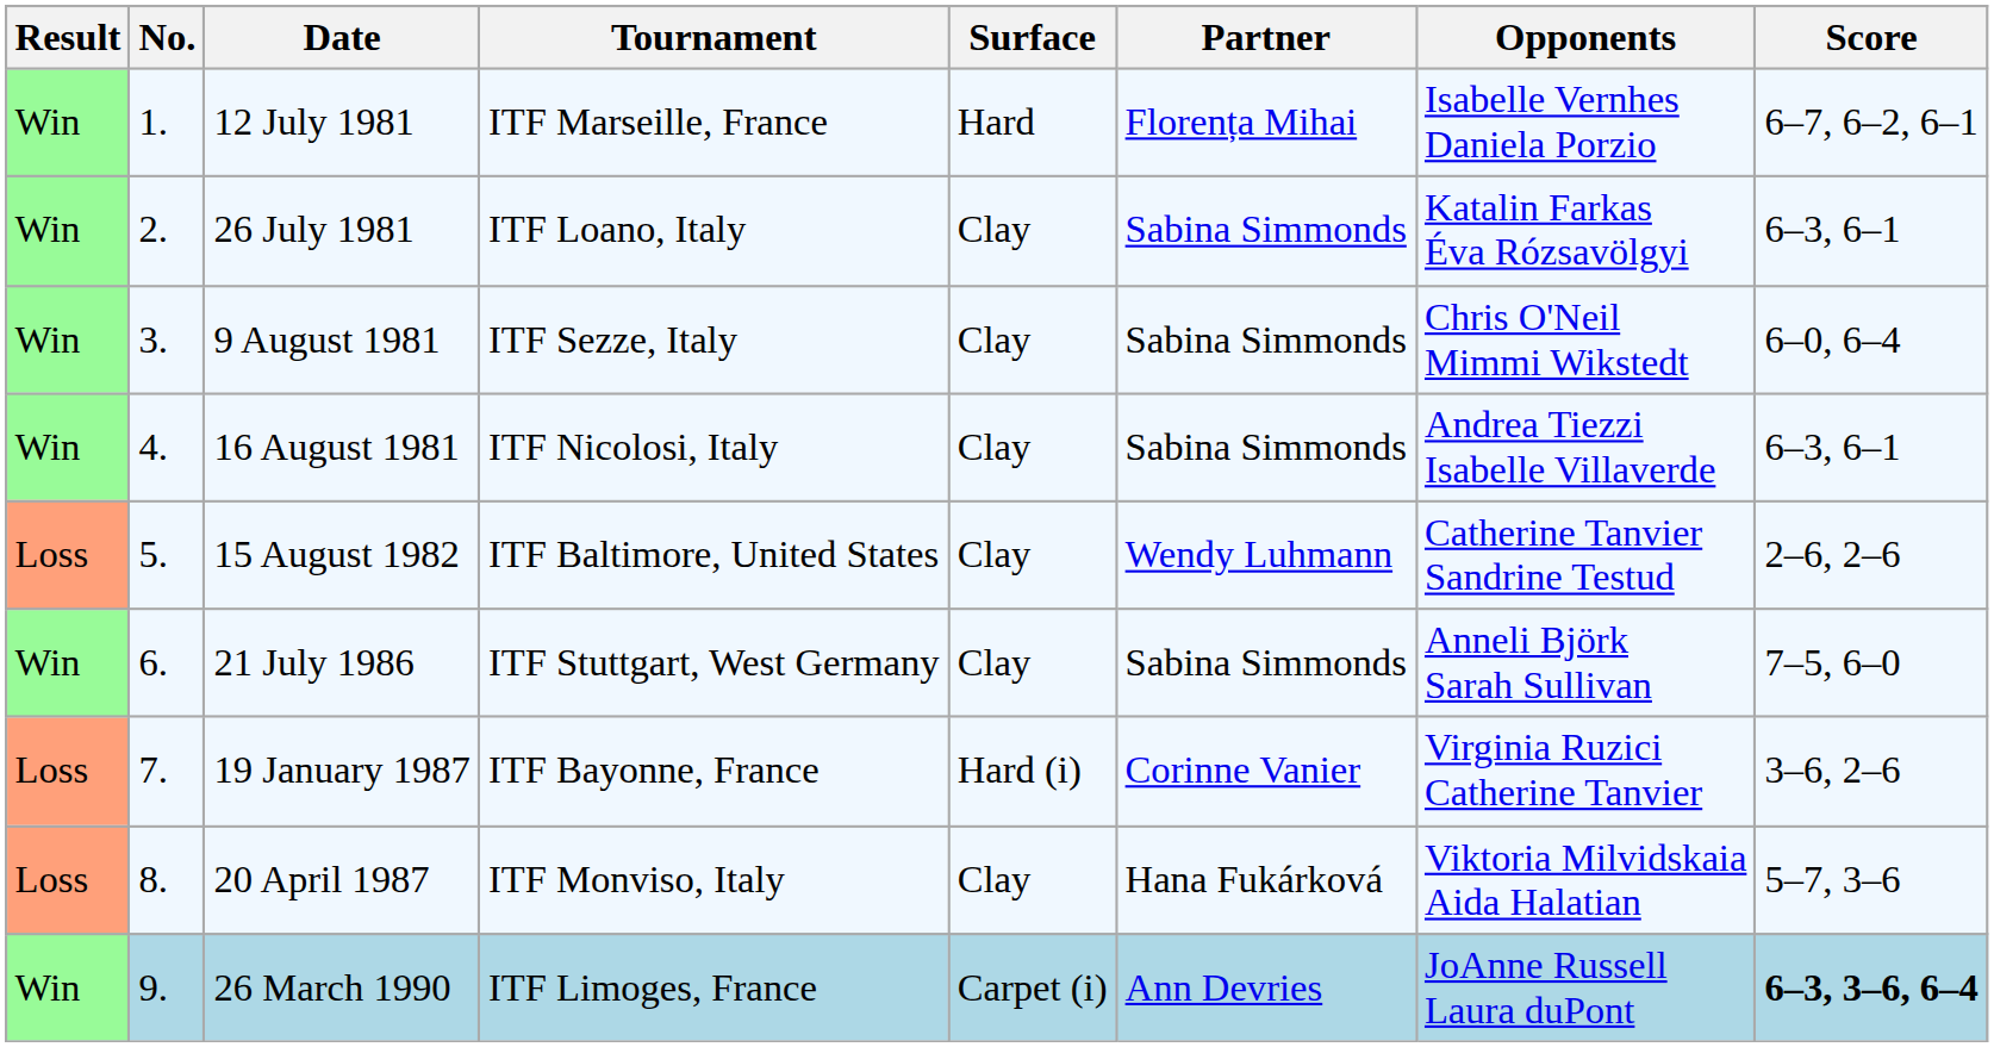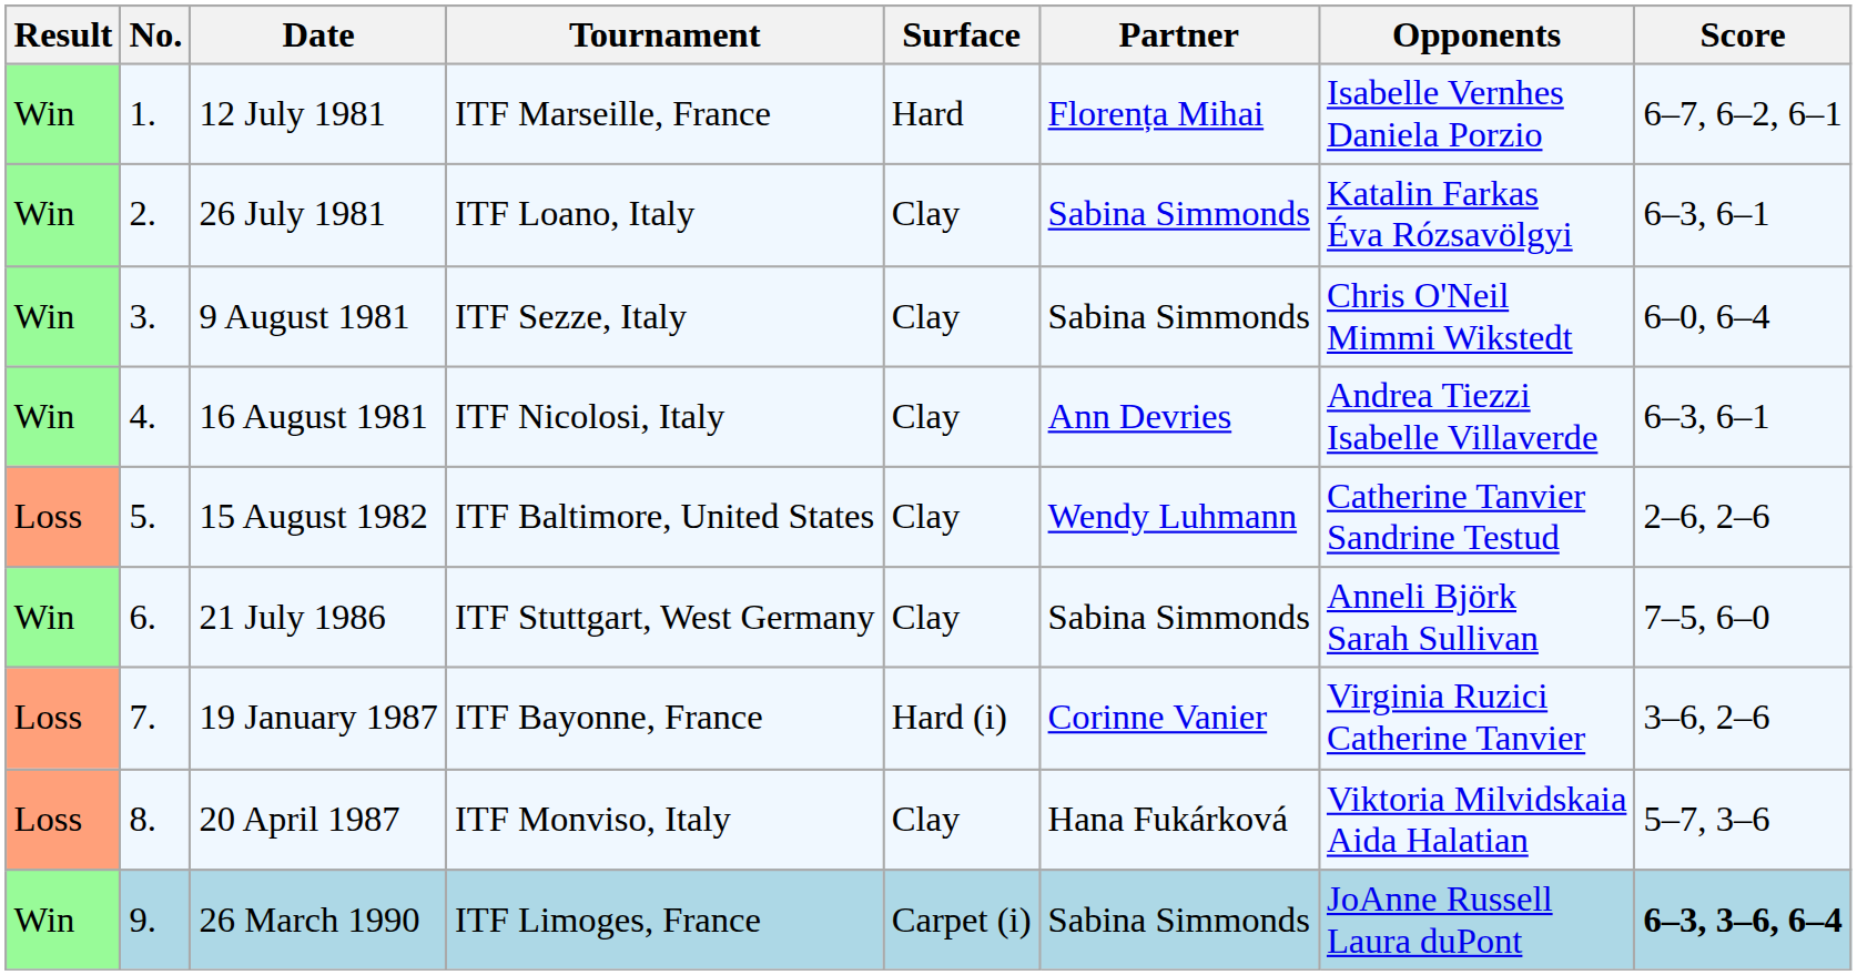16 August 1981 | Partner: Sabina Simmonds -> Ann Devries
26 March 1990 | Partner: Ann Devries -> Sabina Simmonds
